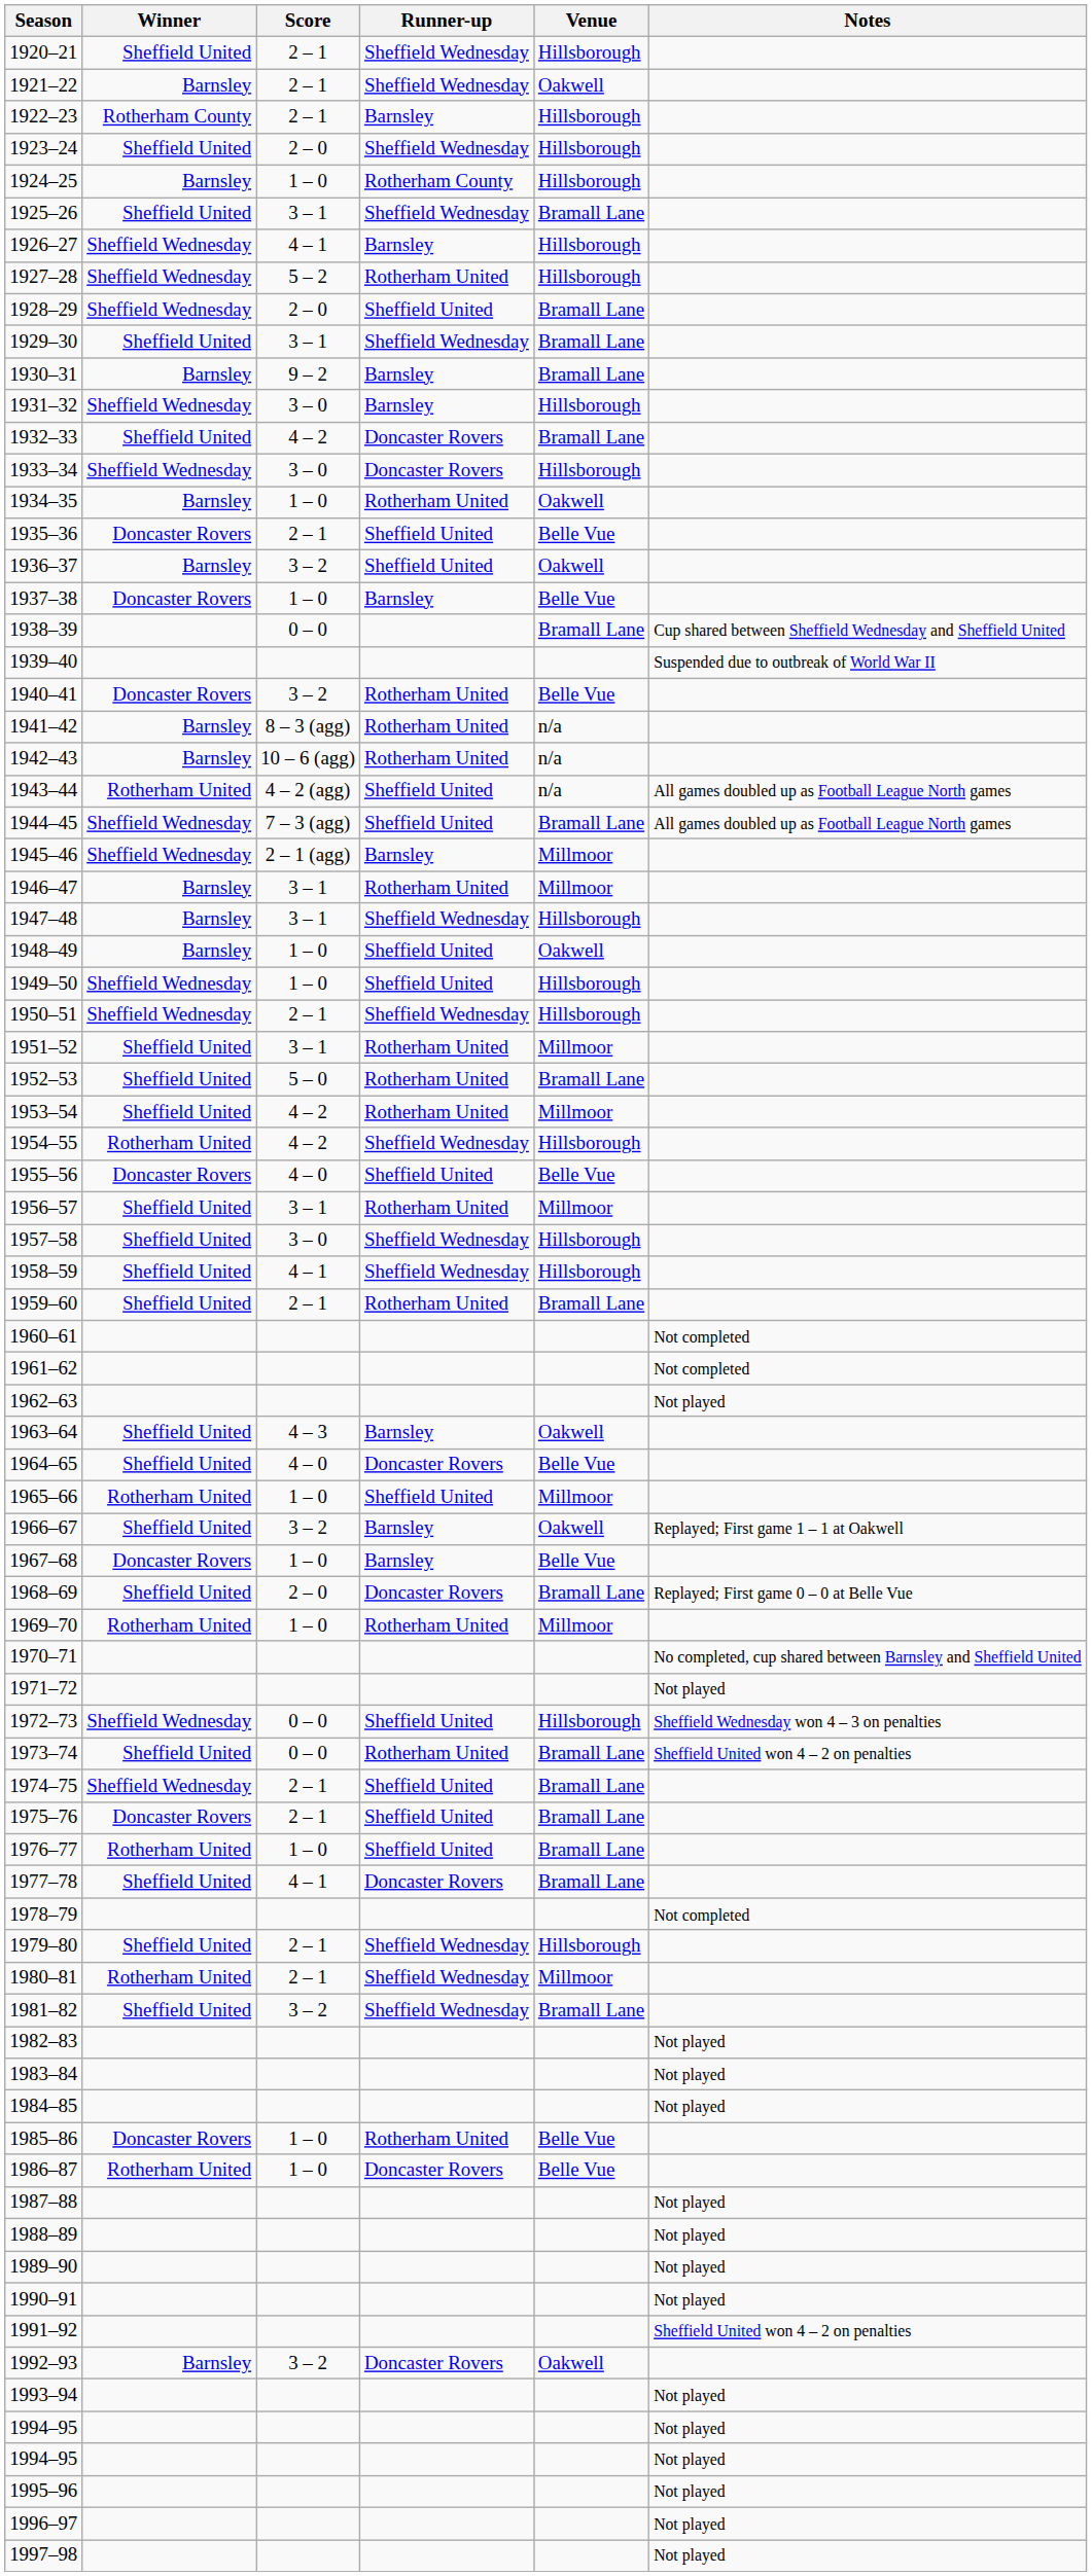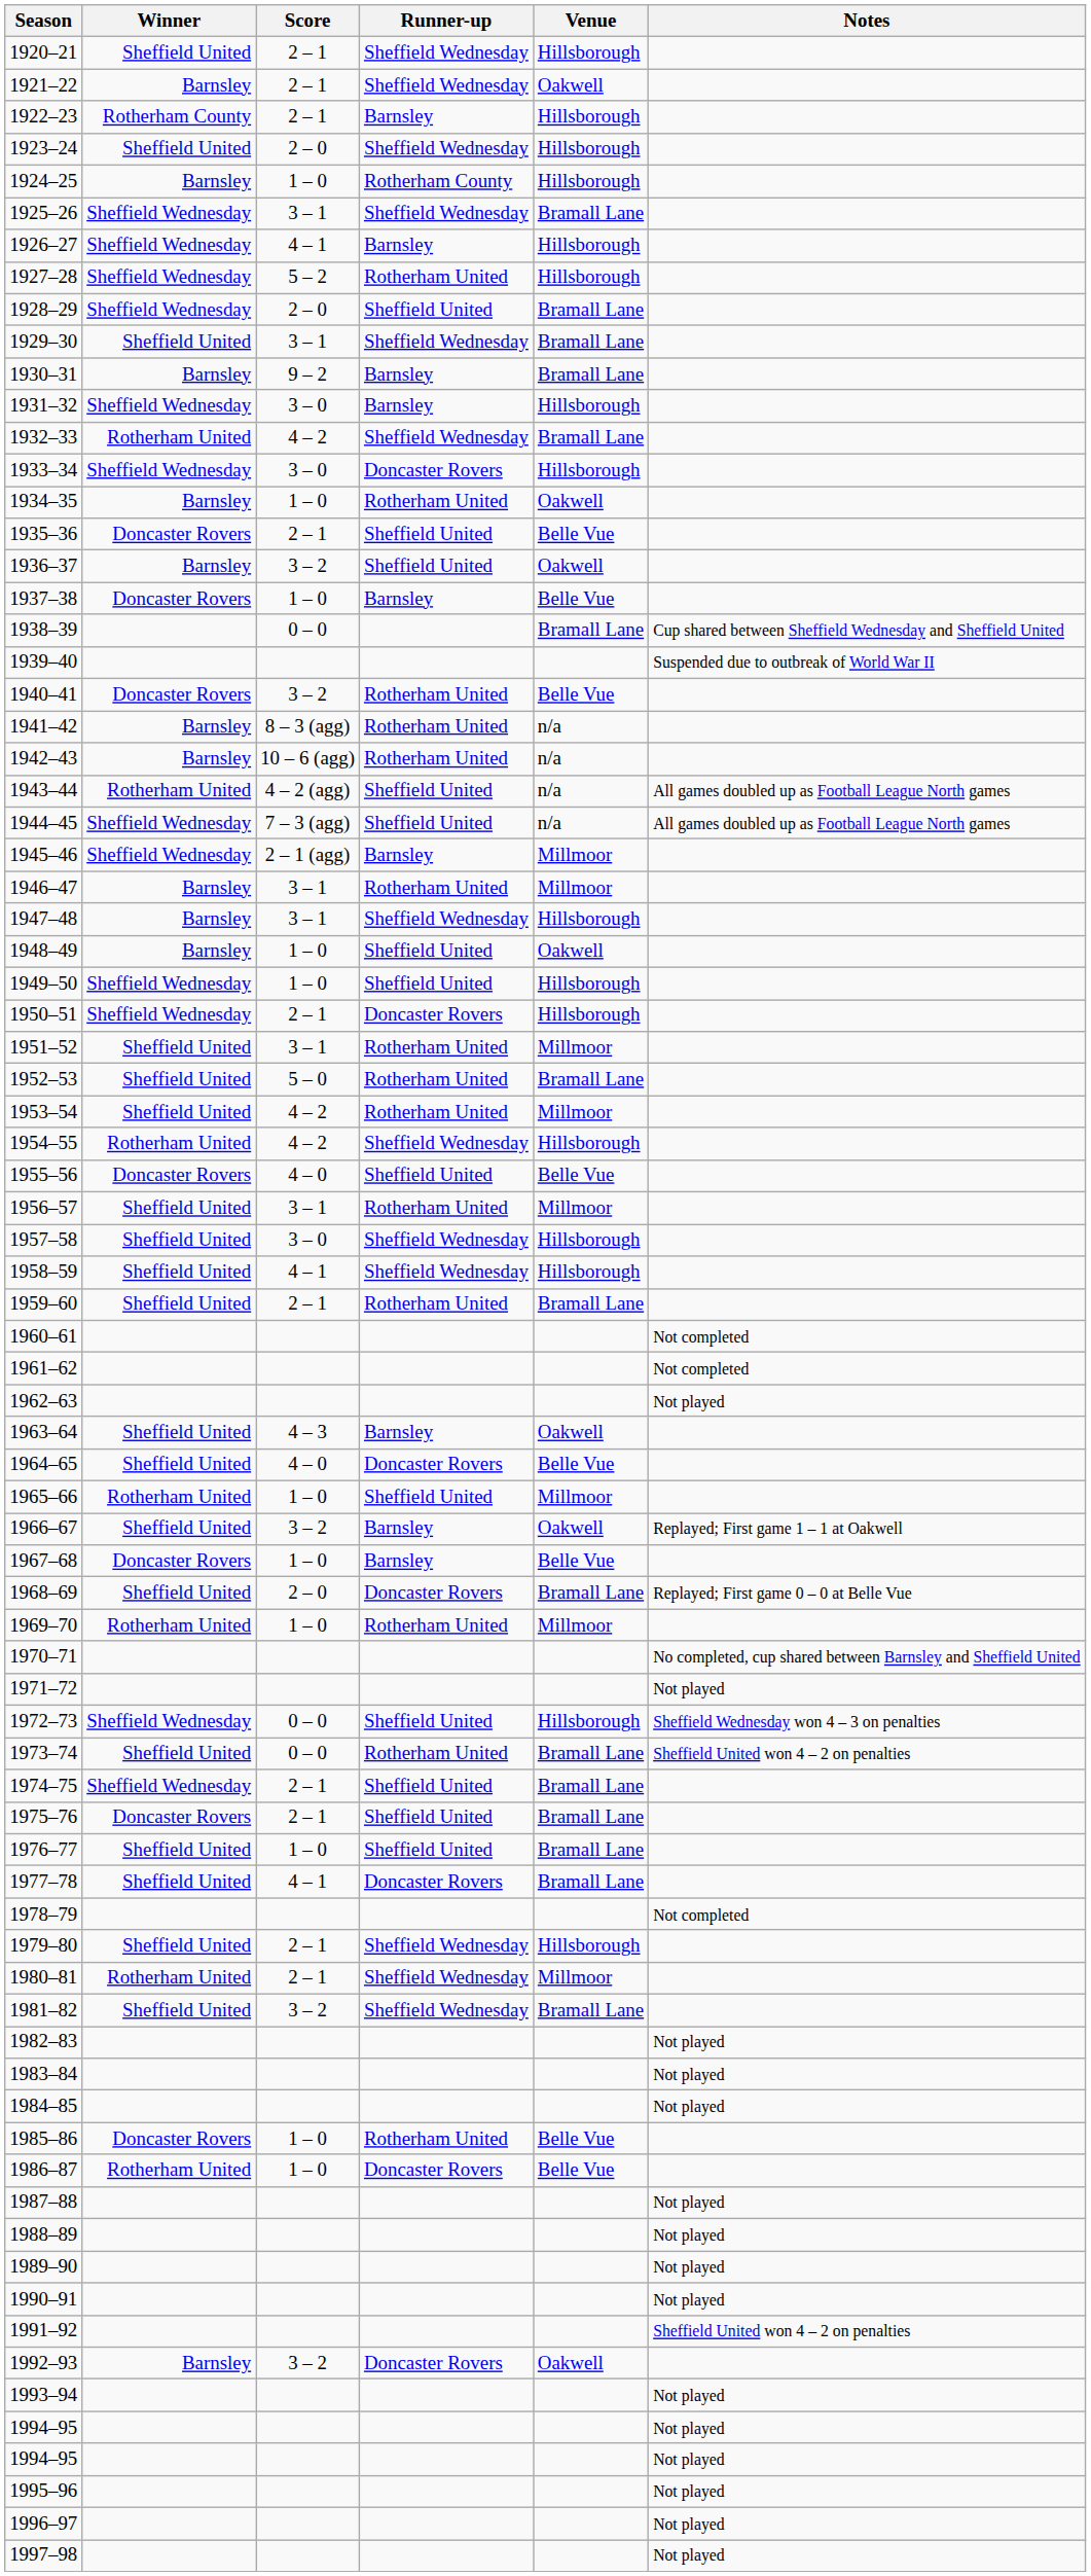1925–26 | Winner: Sheffield United -> Sheffield Wednesday
1932–33 | Winner: Sheffield United -> Rotherham United
1932–33 | Runner-up: Doncaster Rovers -> Sheffield Wednesday
1944–45 | Venue: Bramall Lane -> n/a
1950–51 | Runner-up: Sheffield Wednesday -> Doncaster Rovers
1976–77 | Winner: Rotherham United -> Sheffield United
